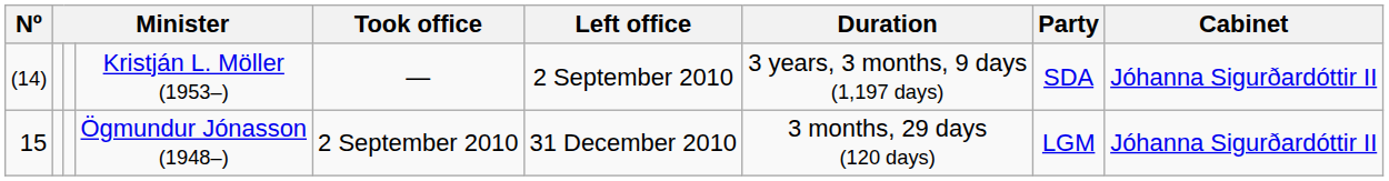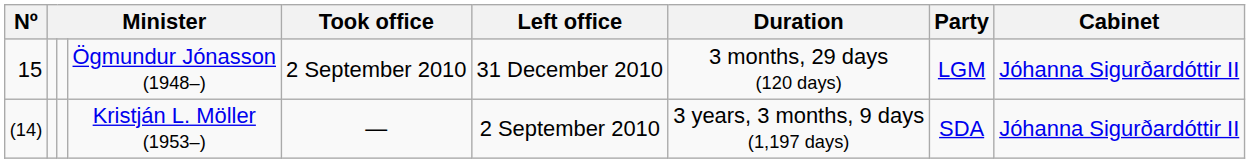rows swapped: Kristján L. Möller (1953–) <-> Ögmundur Jónasson (1948–)
